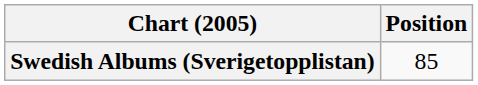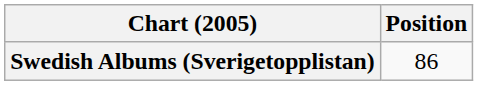Swedish Albums (Sverigetopplistan) | Position: 85 -> 86
